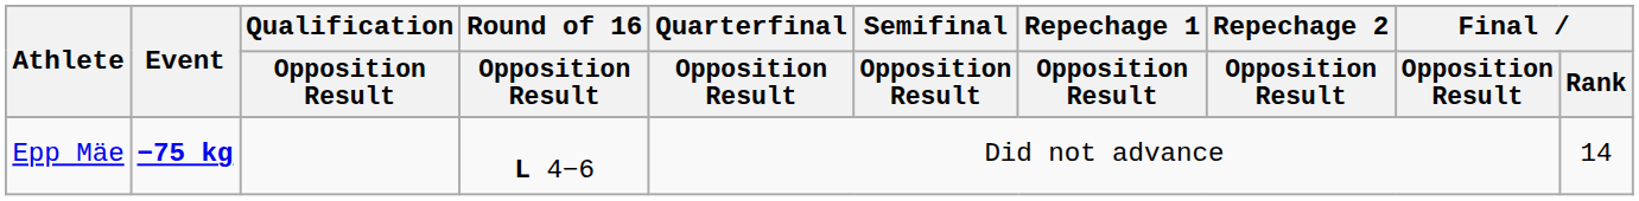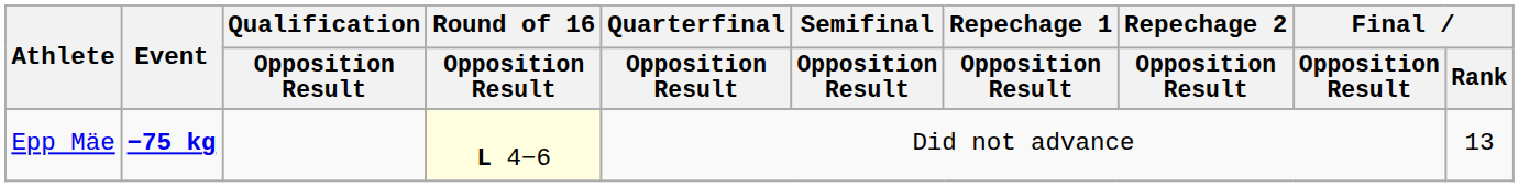Epp Mäe | Round of 16 / Opposition Result: no background -> lightyellow background
Epp Mäe | Final / Rank: 14 -> 13
